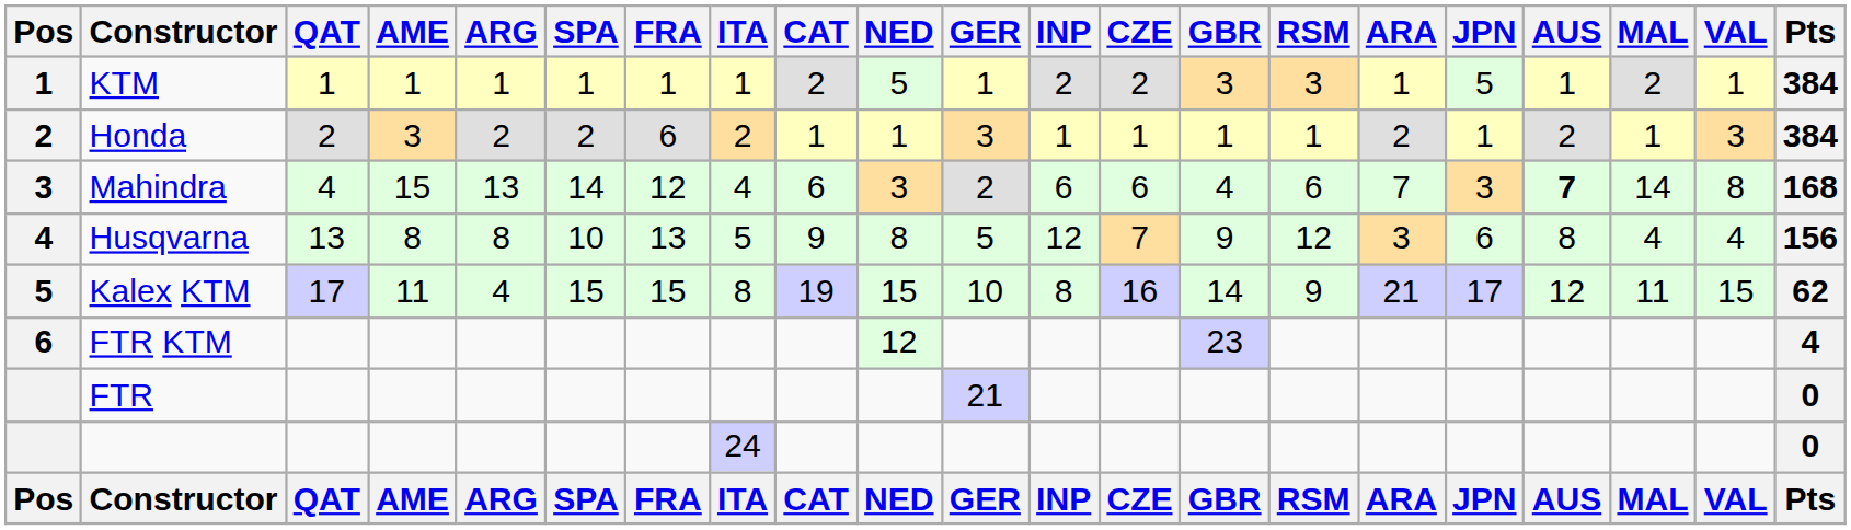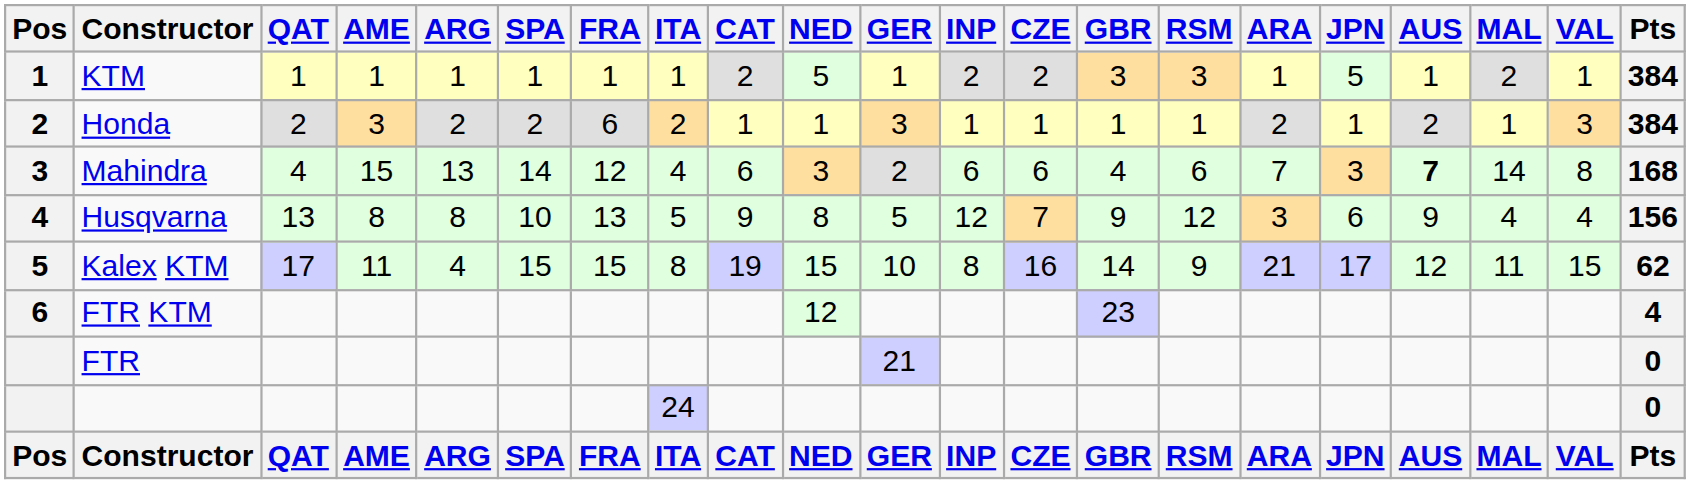Husqvarna | AUS: 8 -> 9
